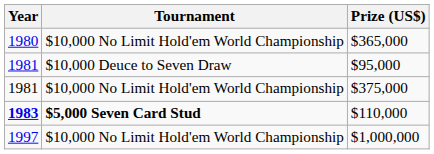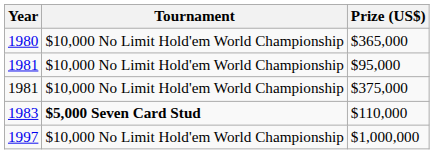$95,000 | Tournament: $10,000 Deuce to Seven Draw -> $10,000 No Limit Hold'em World Championship
$110,000 | Year: bold -> normal
